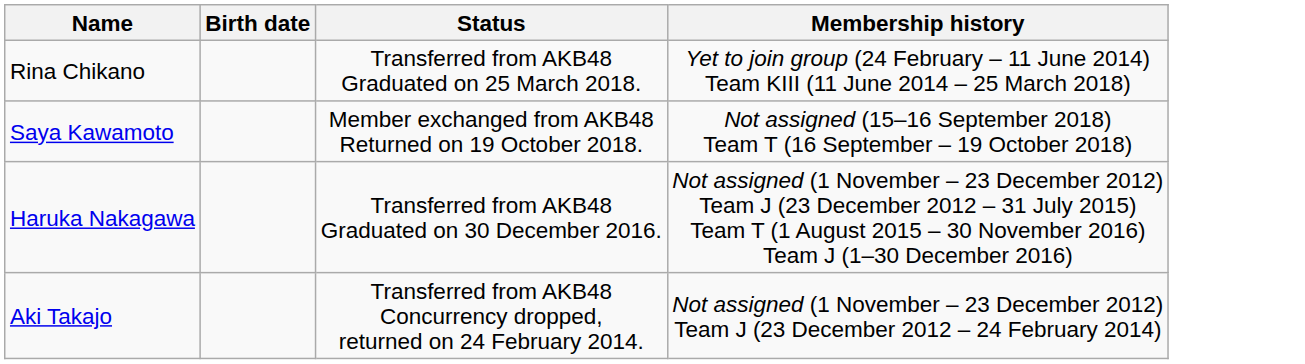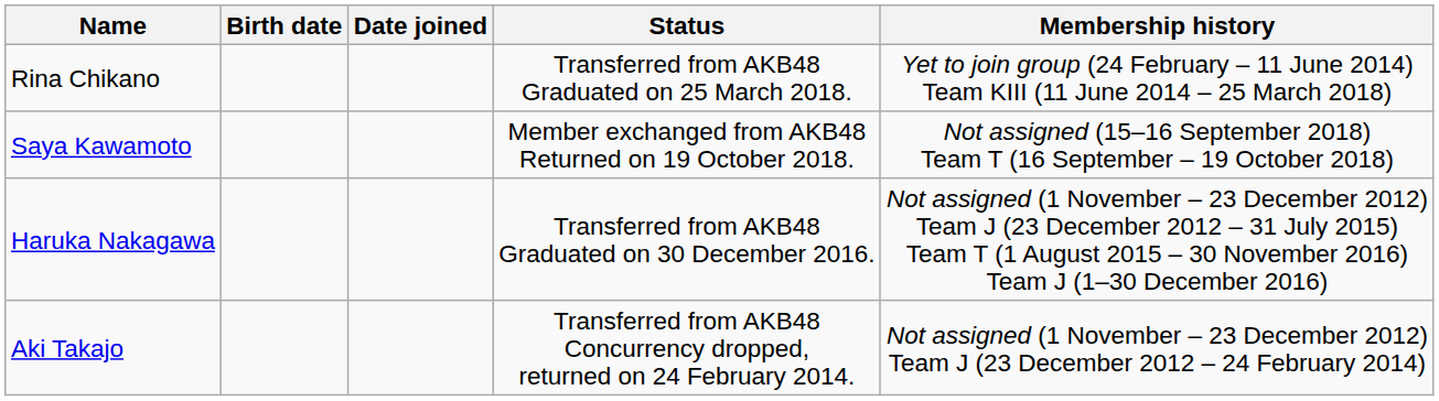+ column: Date joined
